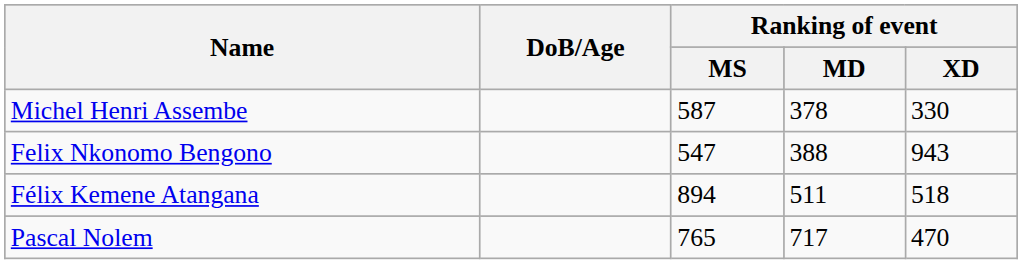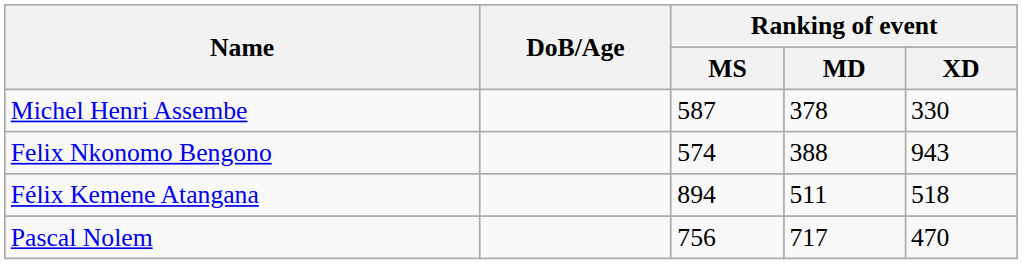Felix Nkonomo Bengono | Ranking of event / MS: 547 -> 574
Pascal Nolem | Ranking of event / MS: 765 -> 756
